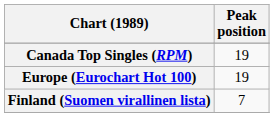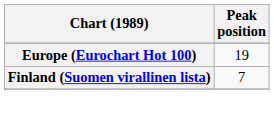- row: Canada Top Singles (RPM) | 19
